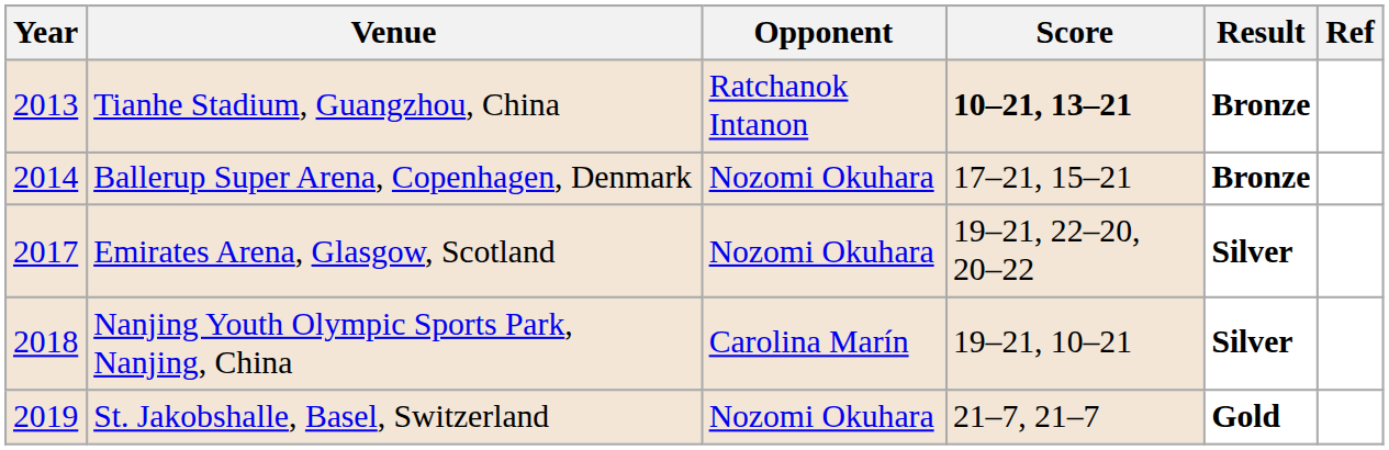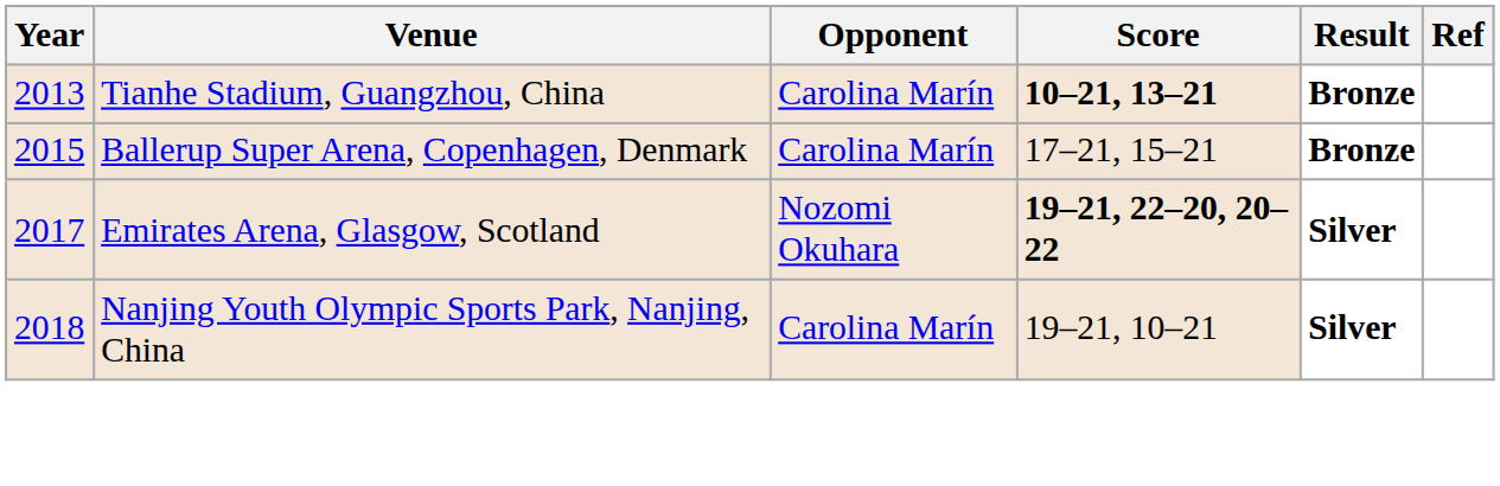Tianhe Stadium, Guangzhou, China | Opponent: Ratchanok Intanon -> Carolina Marín
Ballerup Super Arena, Copenhagen, Denmark | Year: 2014 -> 2015
Ballerup Super Arena, Copenhagen, Denmark | Opponent: Nozomi Okuhara -> Carolina Marín
Emirates Arena, Glasgow, Scotland | Score: normal -> bold
- row: 2019 | St. Jakobshalle, Basel, Switzerland | Nozomi Okuhara | 21–7, 21–7 | Gold
